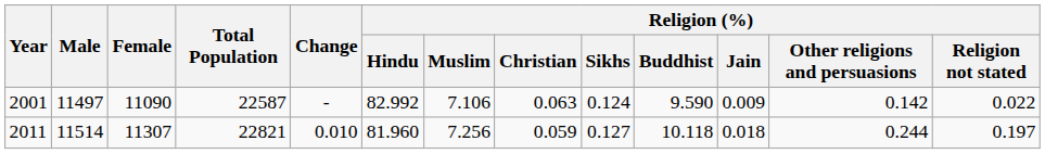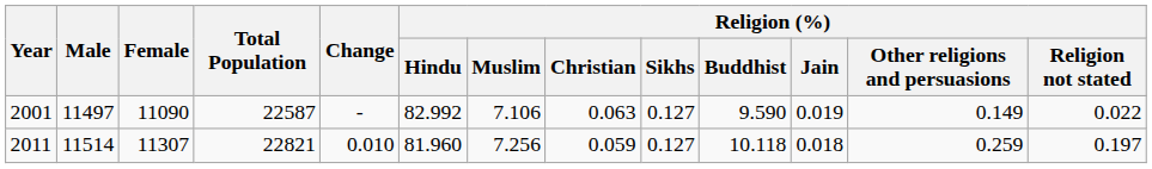2001 | Religion (%) / Sikhs: 0.124 -> 0.127
2001 | Religion (%) / Jain: 0.009 -> 0.019
2001 | Religion (%) / Other religions and persuasions: 0.142 -> 0.149
2011 | Religion (%) / Other religions and persuasions: 0.244 -> 0.259
